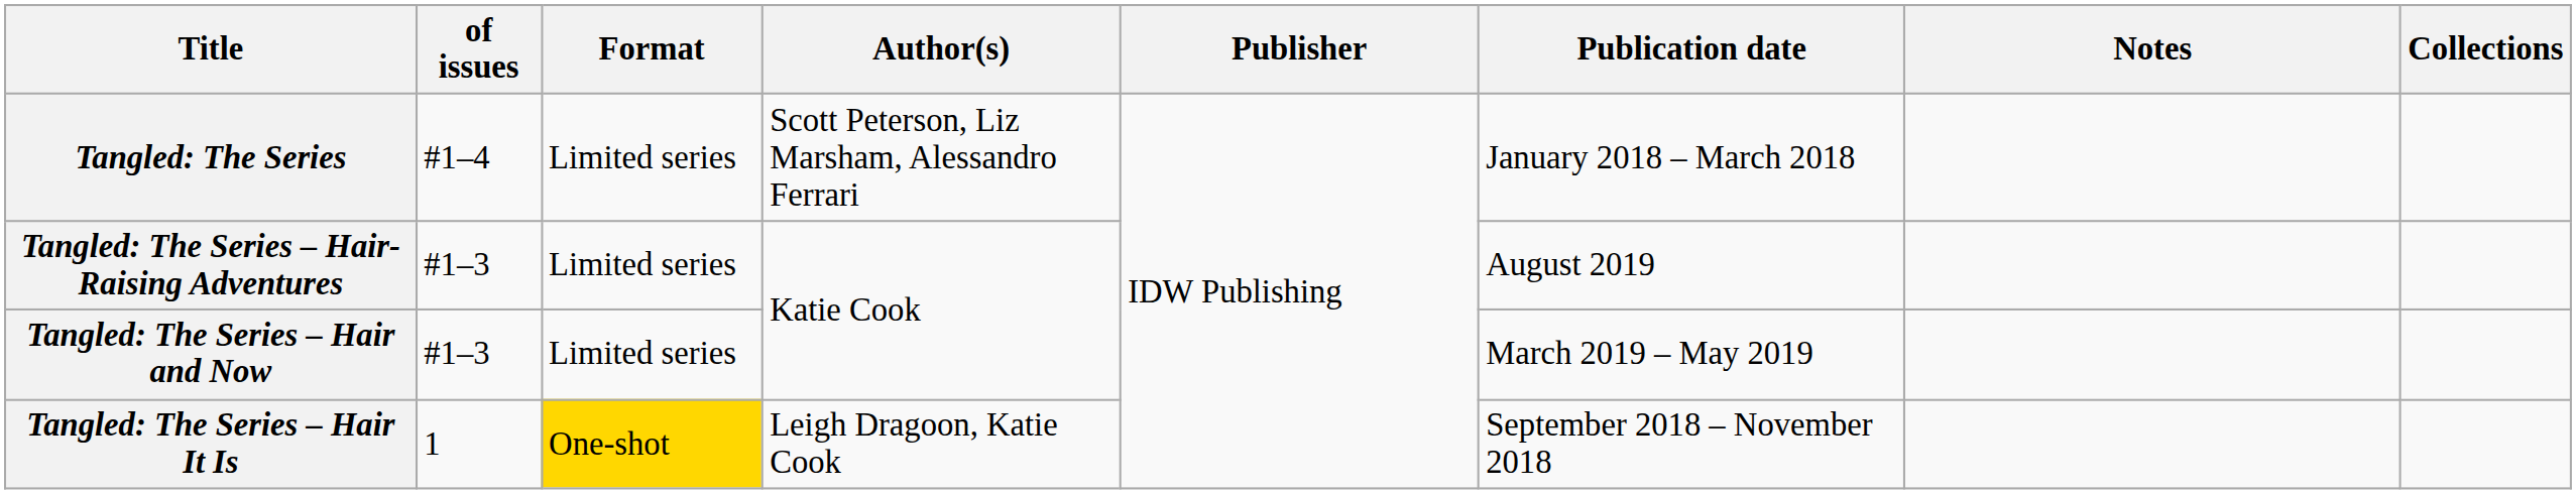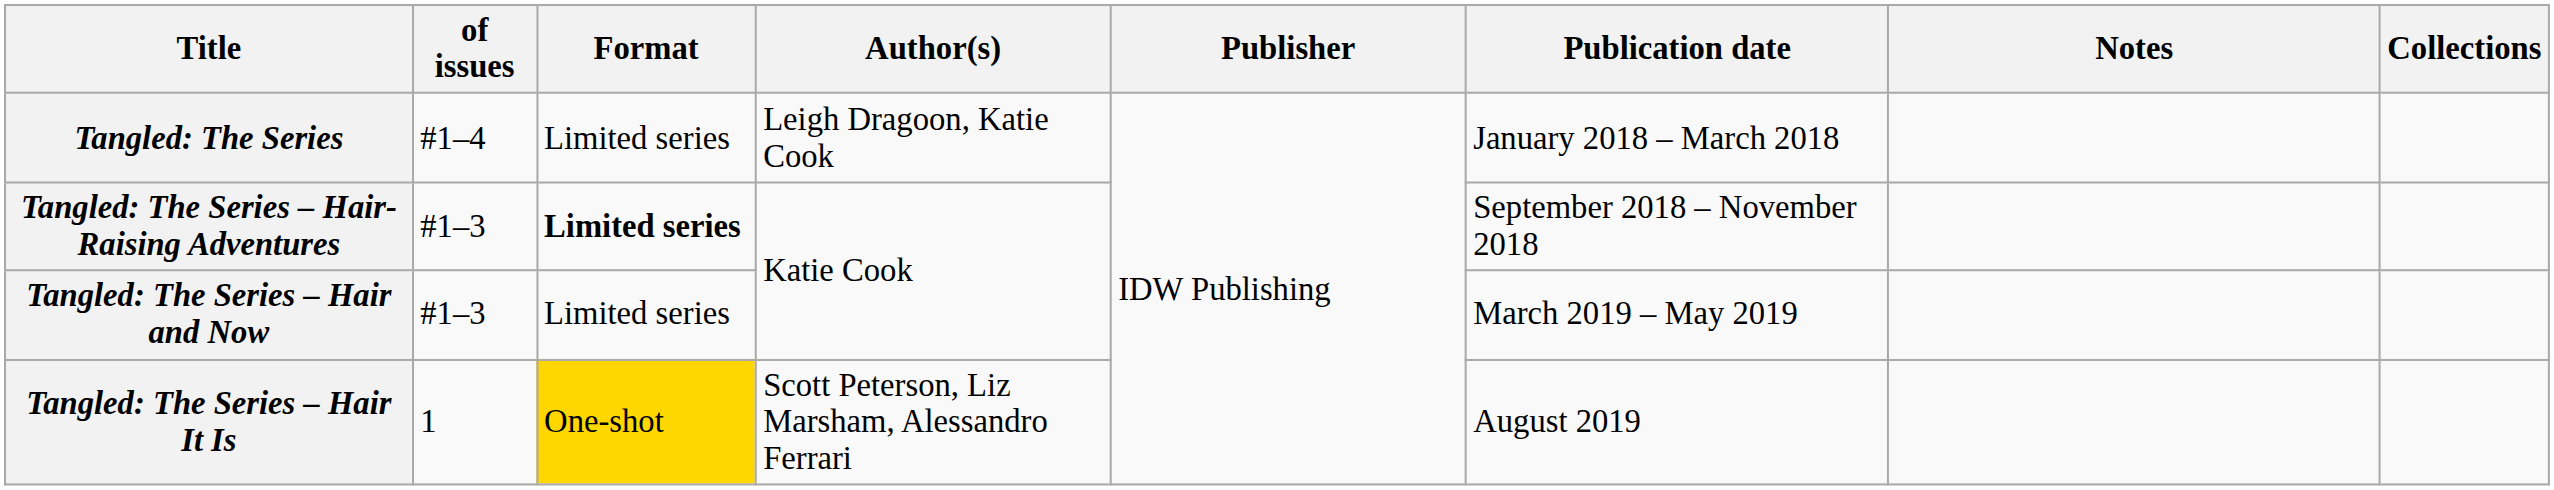Tangled: The Series | Author(s): Scott Peterson, Liz Marsham, Alessandro Ferrari -> Leigh Dragoon, Katie Cook
Tangled: The Series – Hair-Raising Adventures | Format: normal -> bold
Tangled: The Series – Hair-Raising Adventures | Publication date: August 2019 -> September 2018 – November 2018
Tangled: The Series – Hair It Is | Author(s): Leigh Dragoon, Katie Cook -> Scott Peterson, Liz Marsham, Alessandro Ferrari
Tangled: The Series – Hair It Is | Publication date: September 2018 – November 2018 -> August 2019
